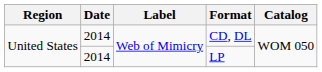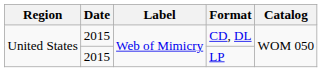CD, DL | Date: 2014 -> 2015
LP | Date: 2014 -> 2015
